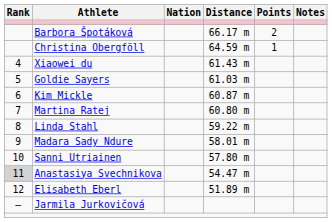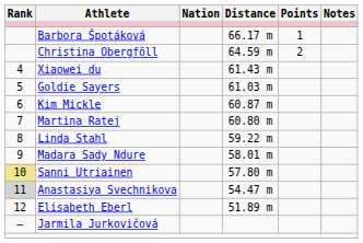Barbora Špotáková | Points: 2 -> 1
Christina Obergföll | Points: 1 -> 2
Sanni Utriainen | Rank: no background -> khaki background
